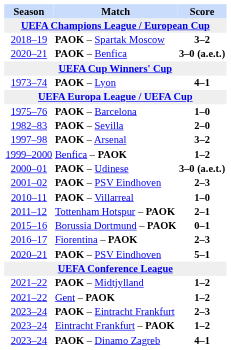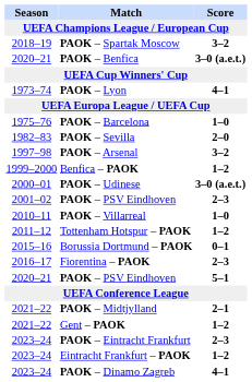Tottenham Hotspur – PAOK | Score: 2–1 -> 1–2
PAOK – Midtjylland | Score: 1–2 -> 2–1
